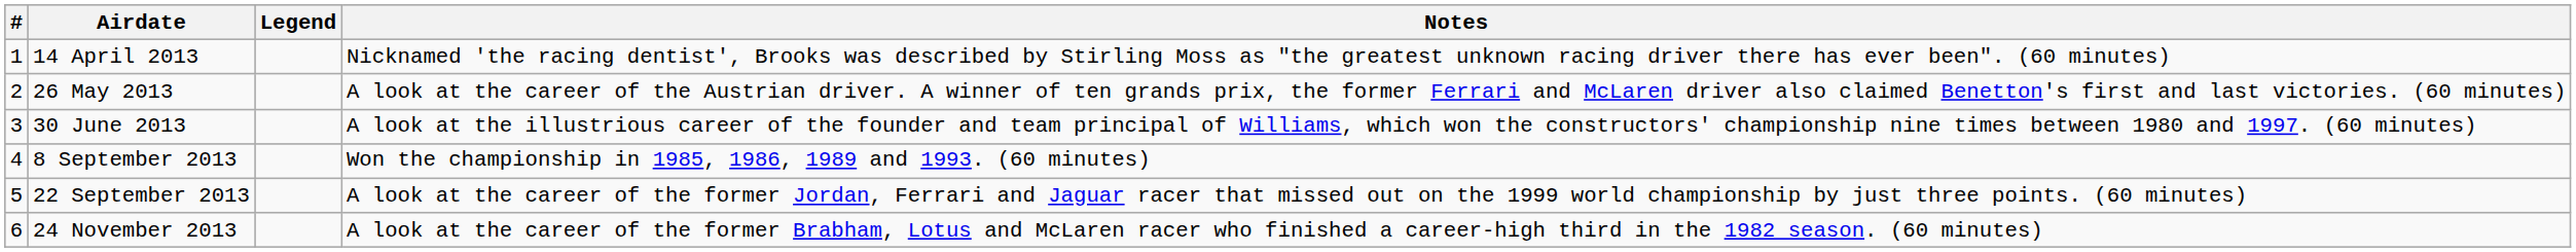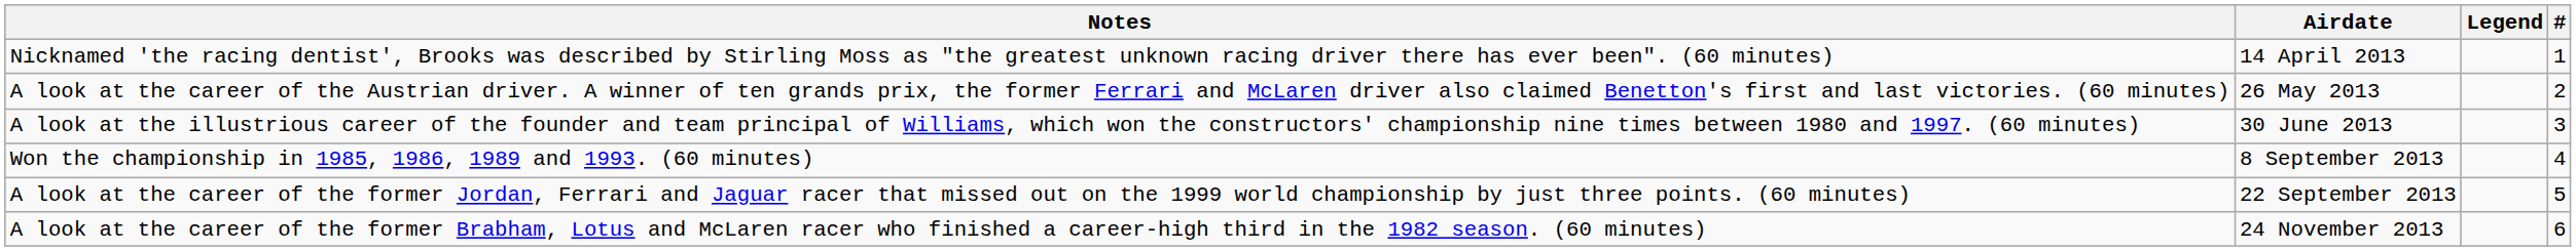columns swapped: # <-> Notes
